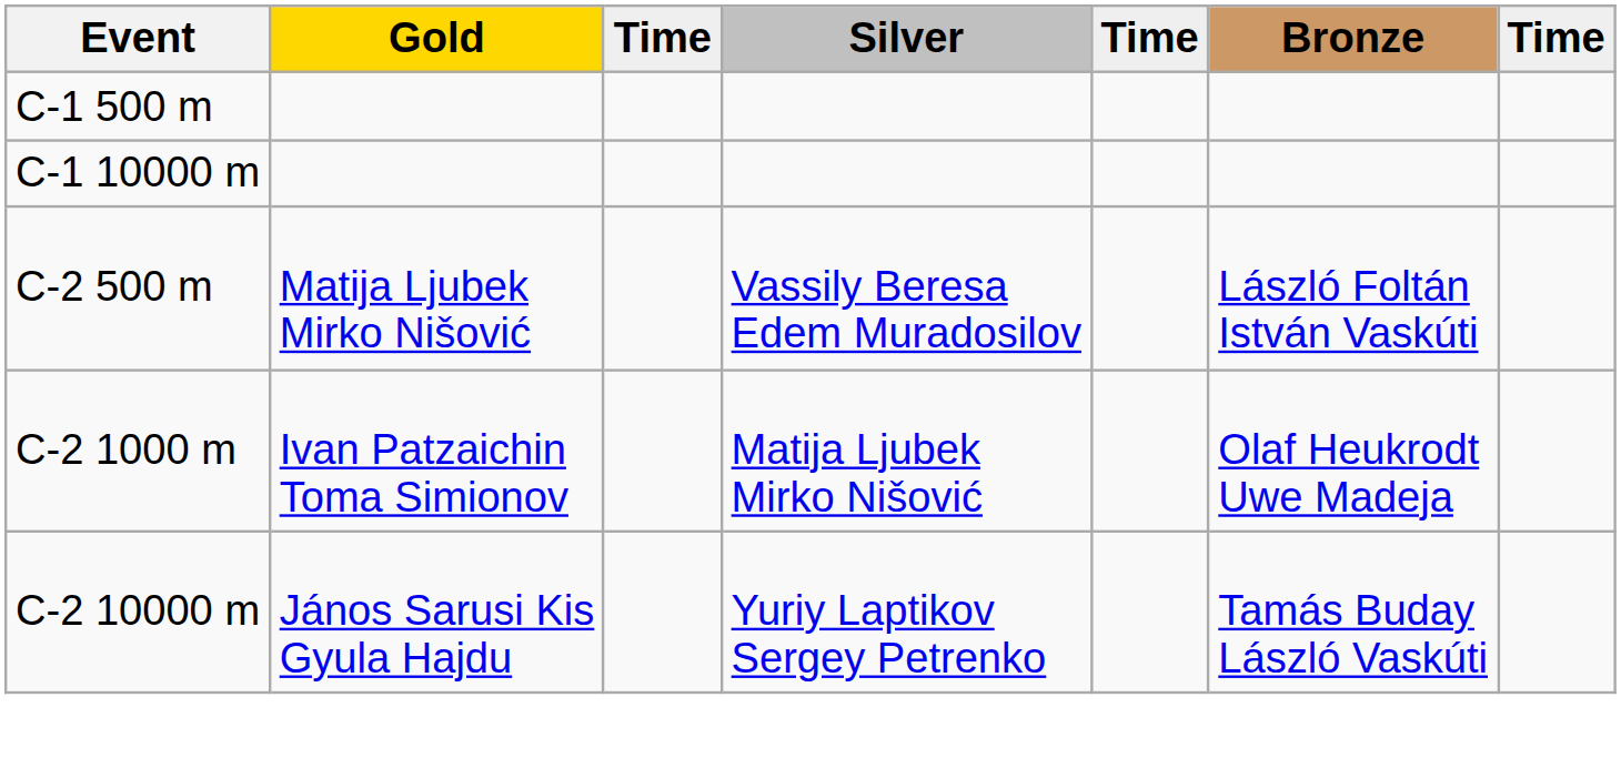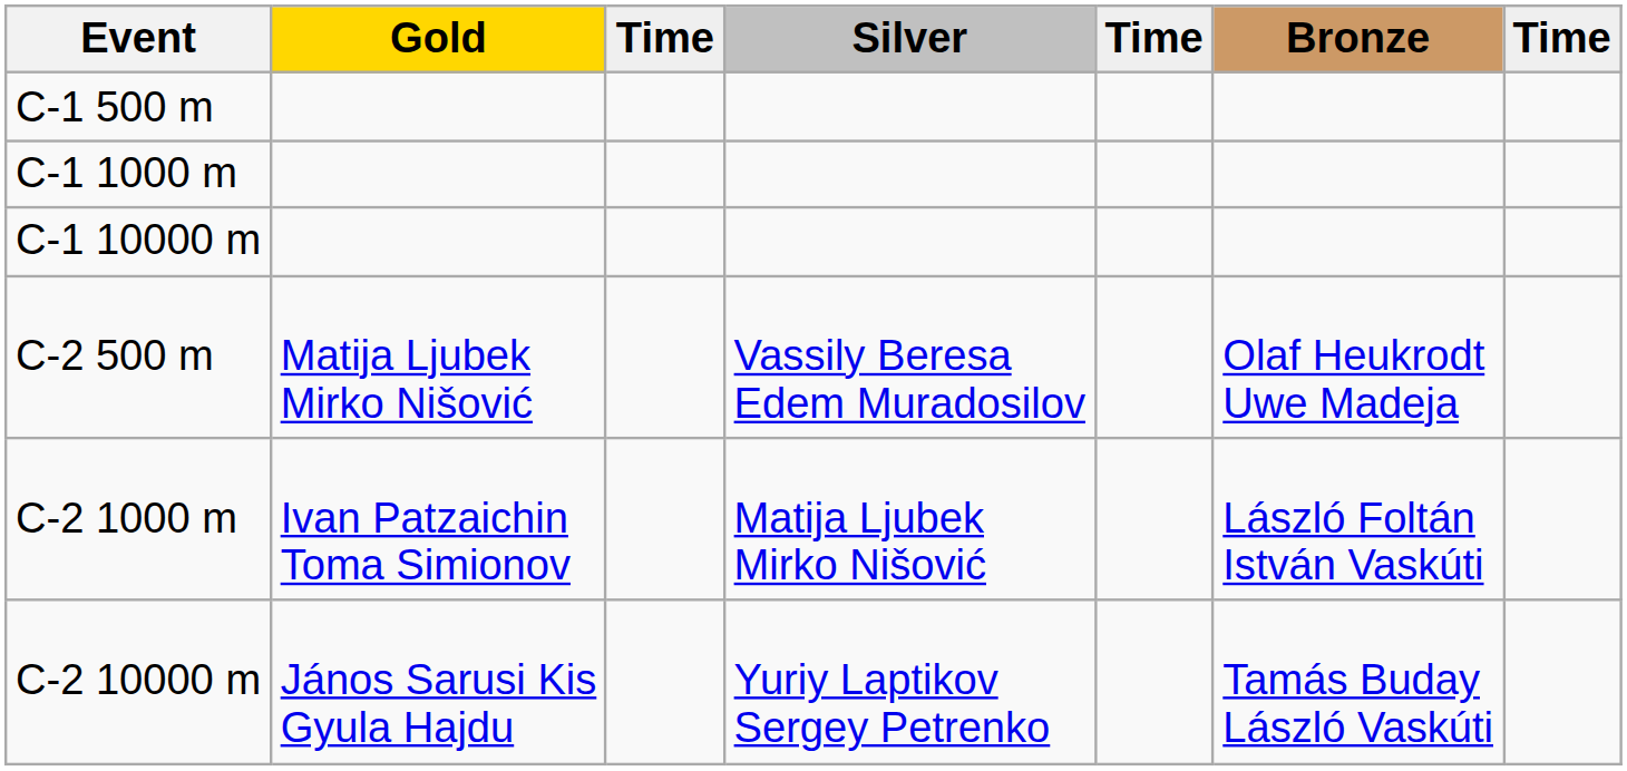+ row: C-1 1000 m
C-2 500 m | Bronze: László Foltán István Vaskúti -> Olaf Heukrodt Uwe Madeja
C-2 1000 m | Bronze: Olaf Heukrodt Uwe Madeja -> László Foltán István Vaskúti
